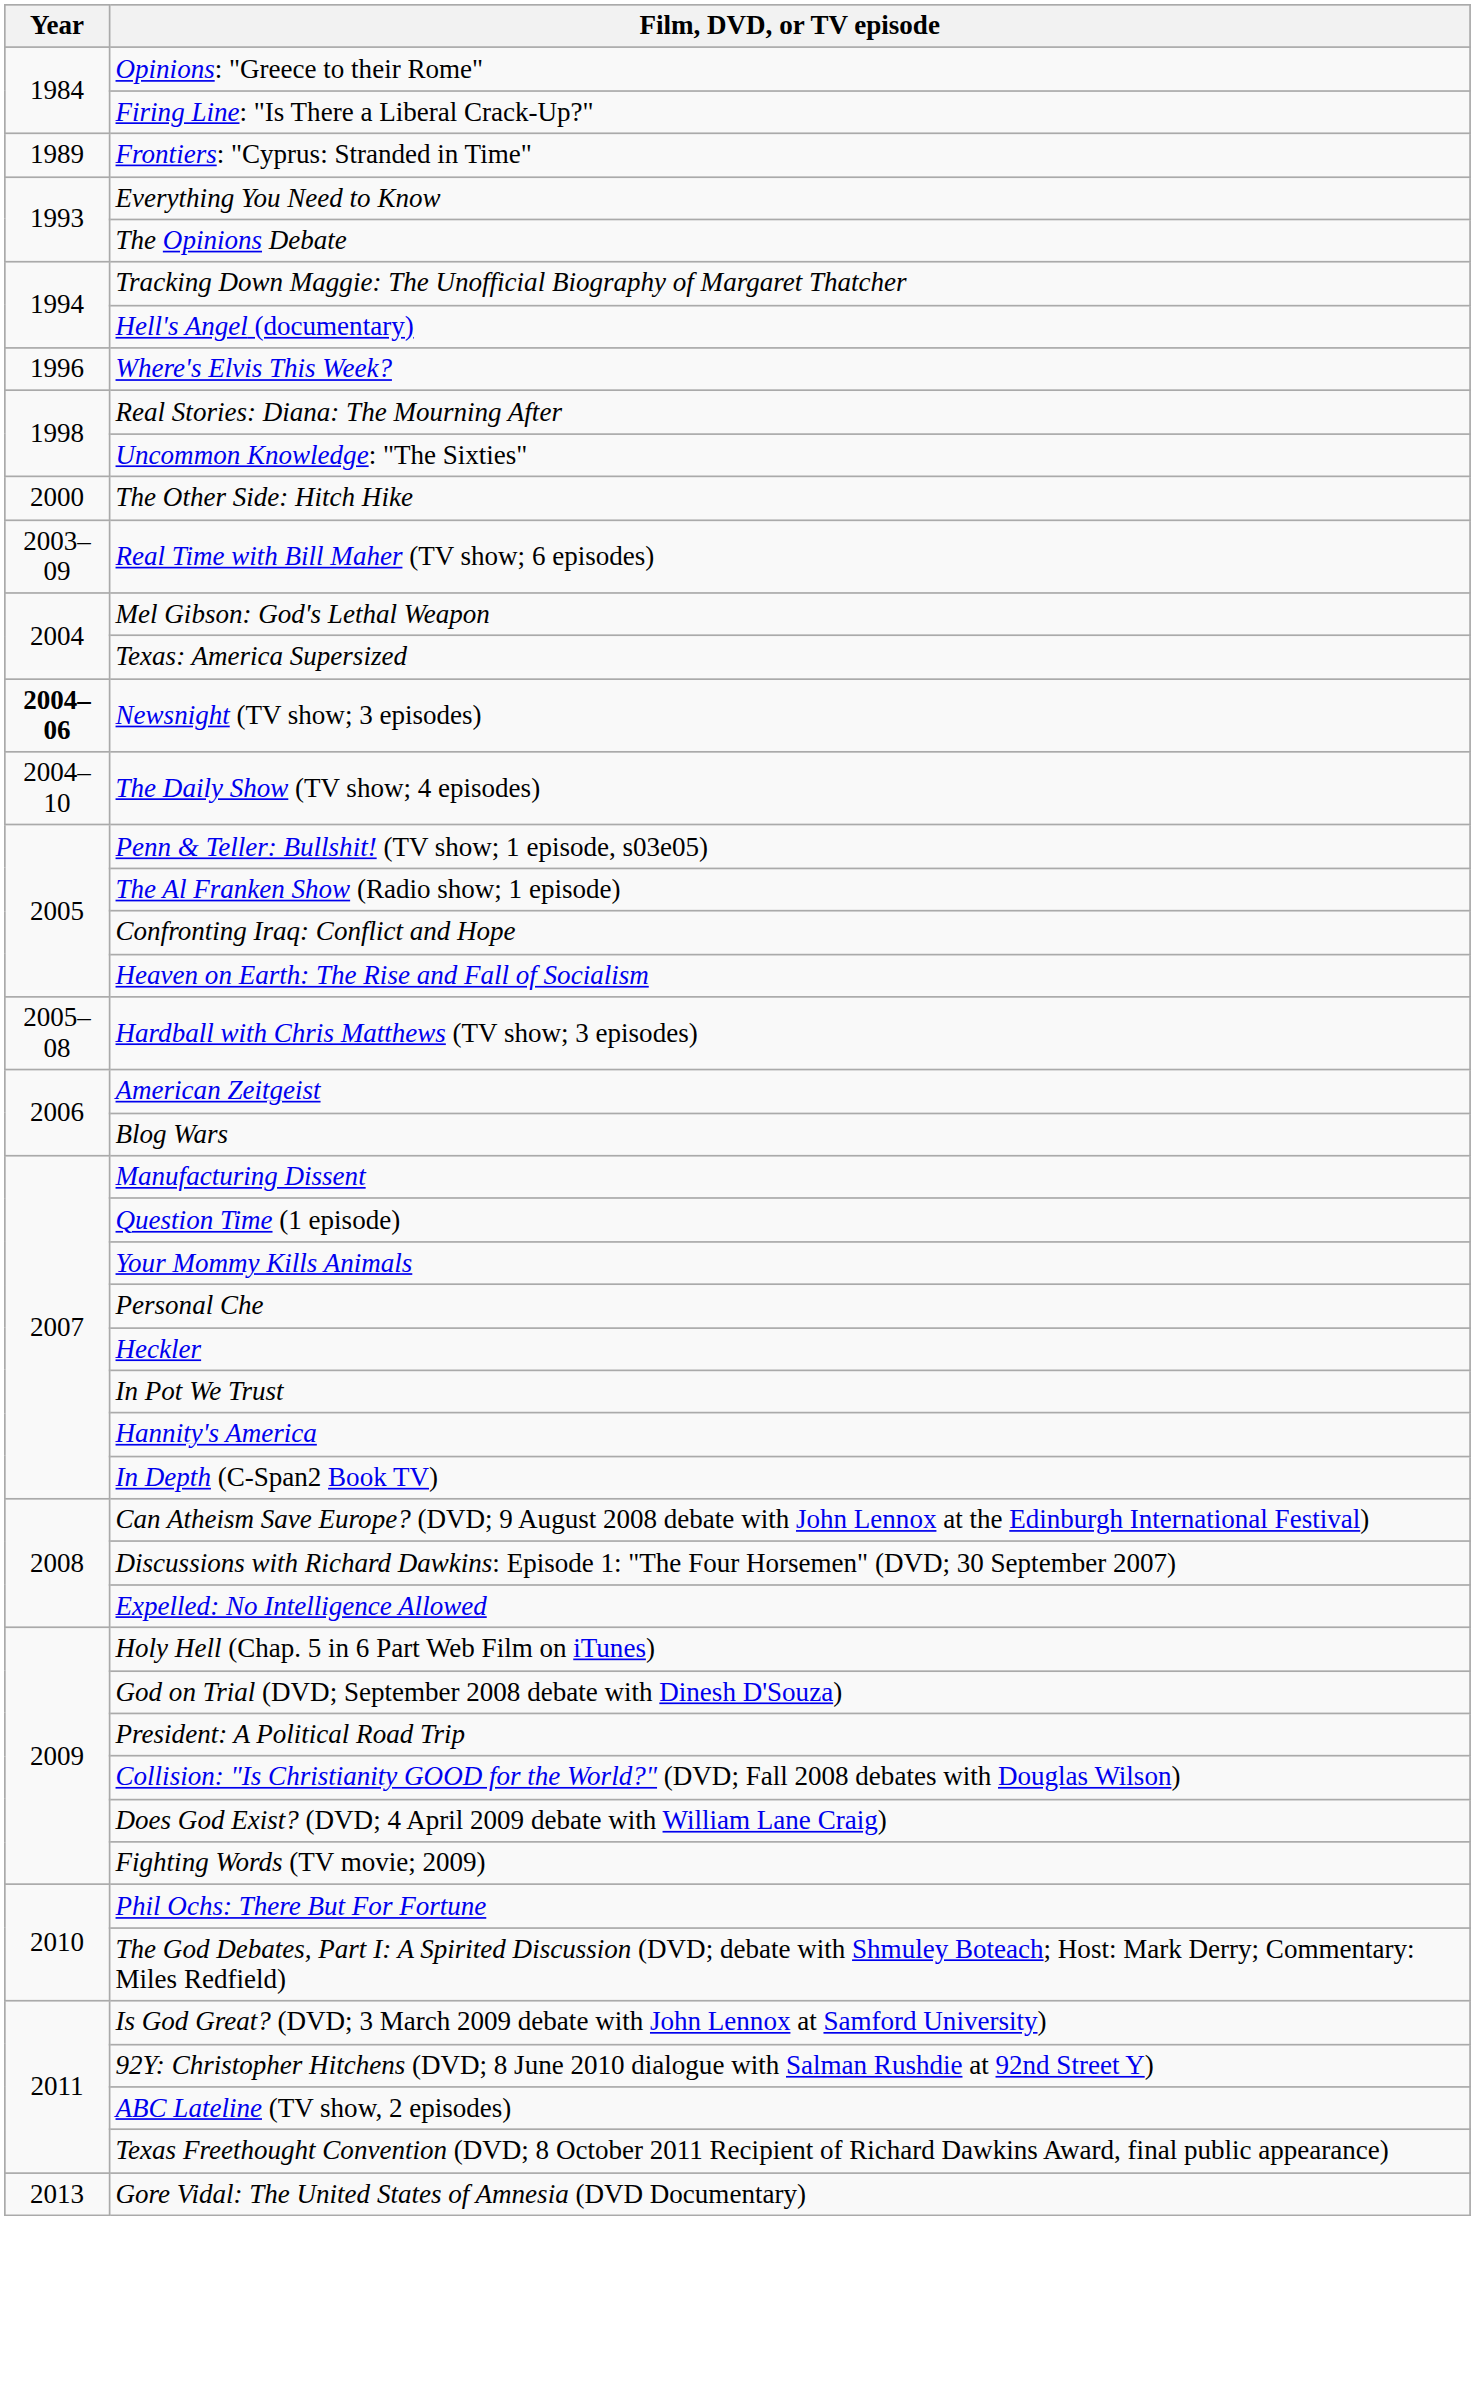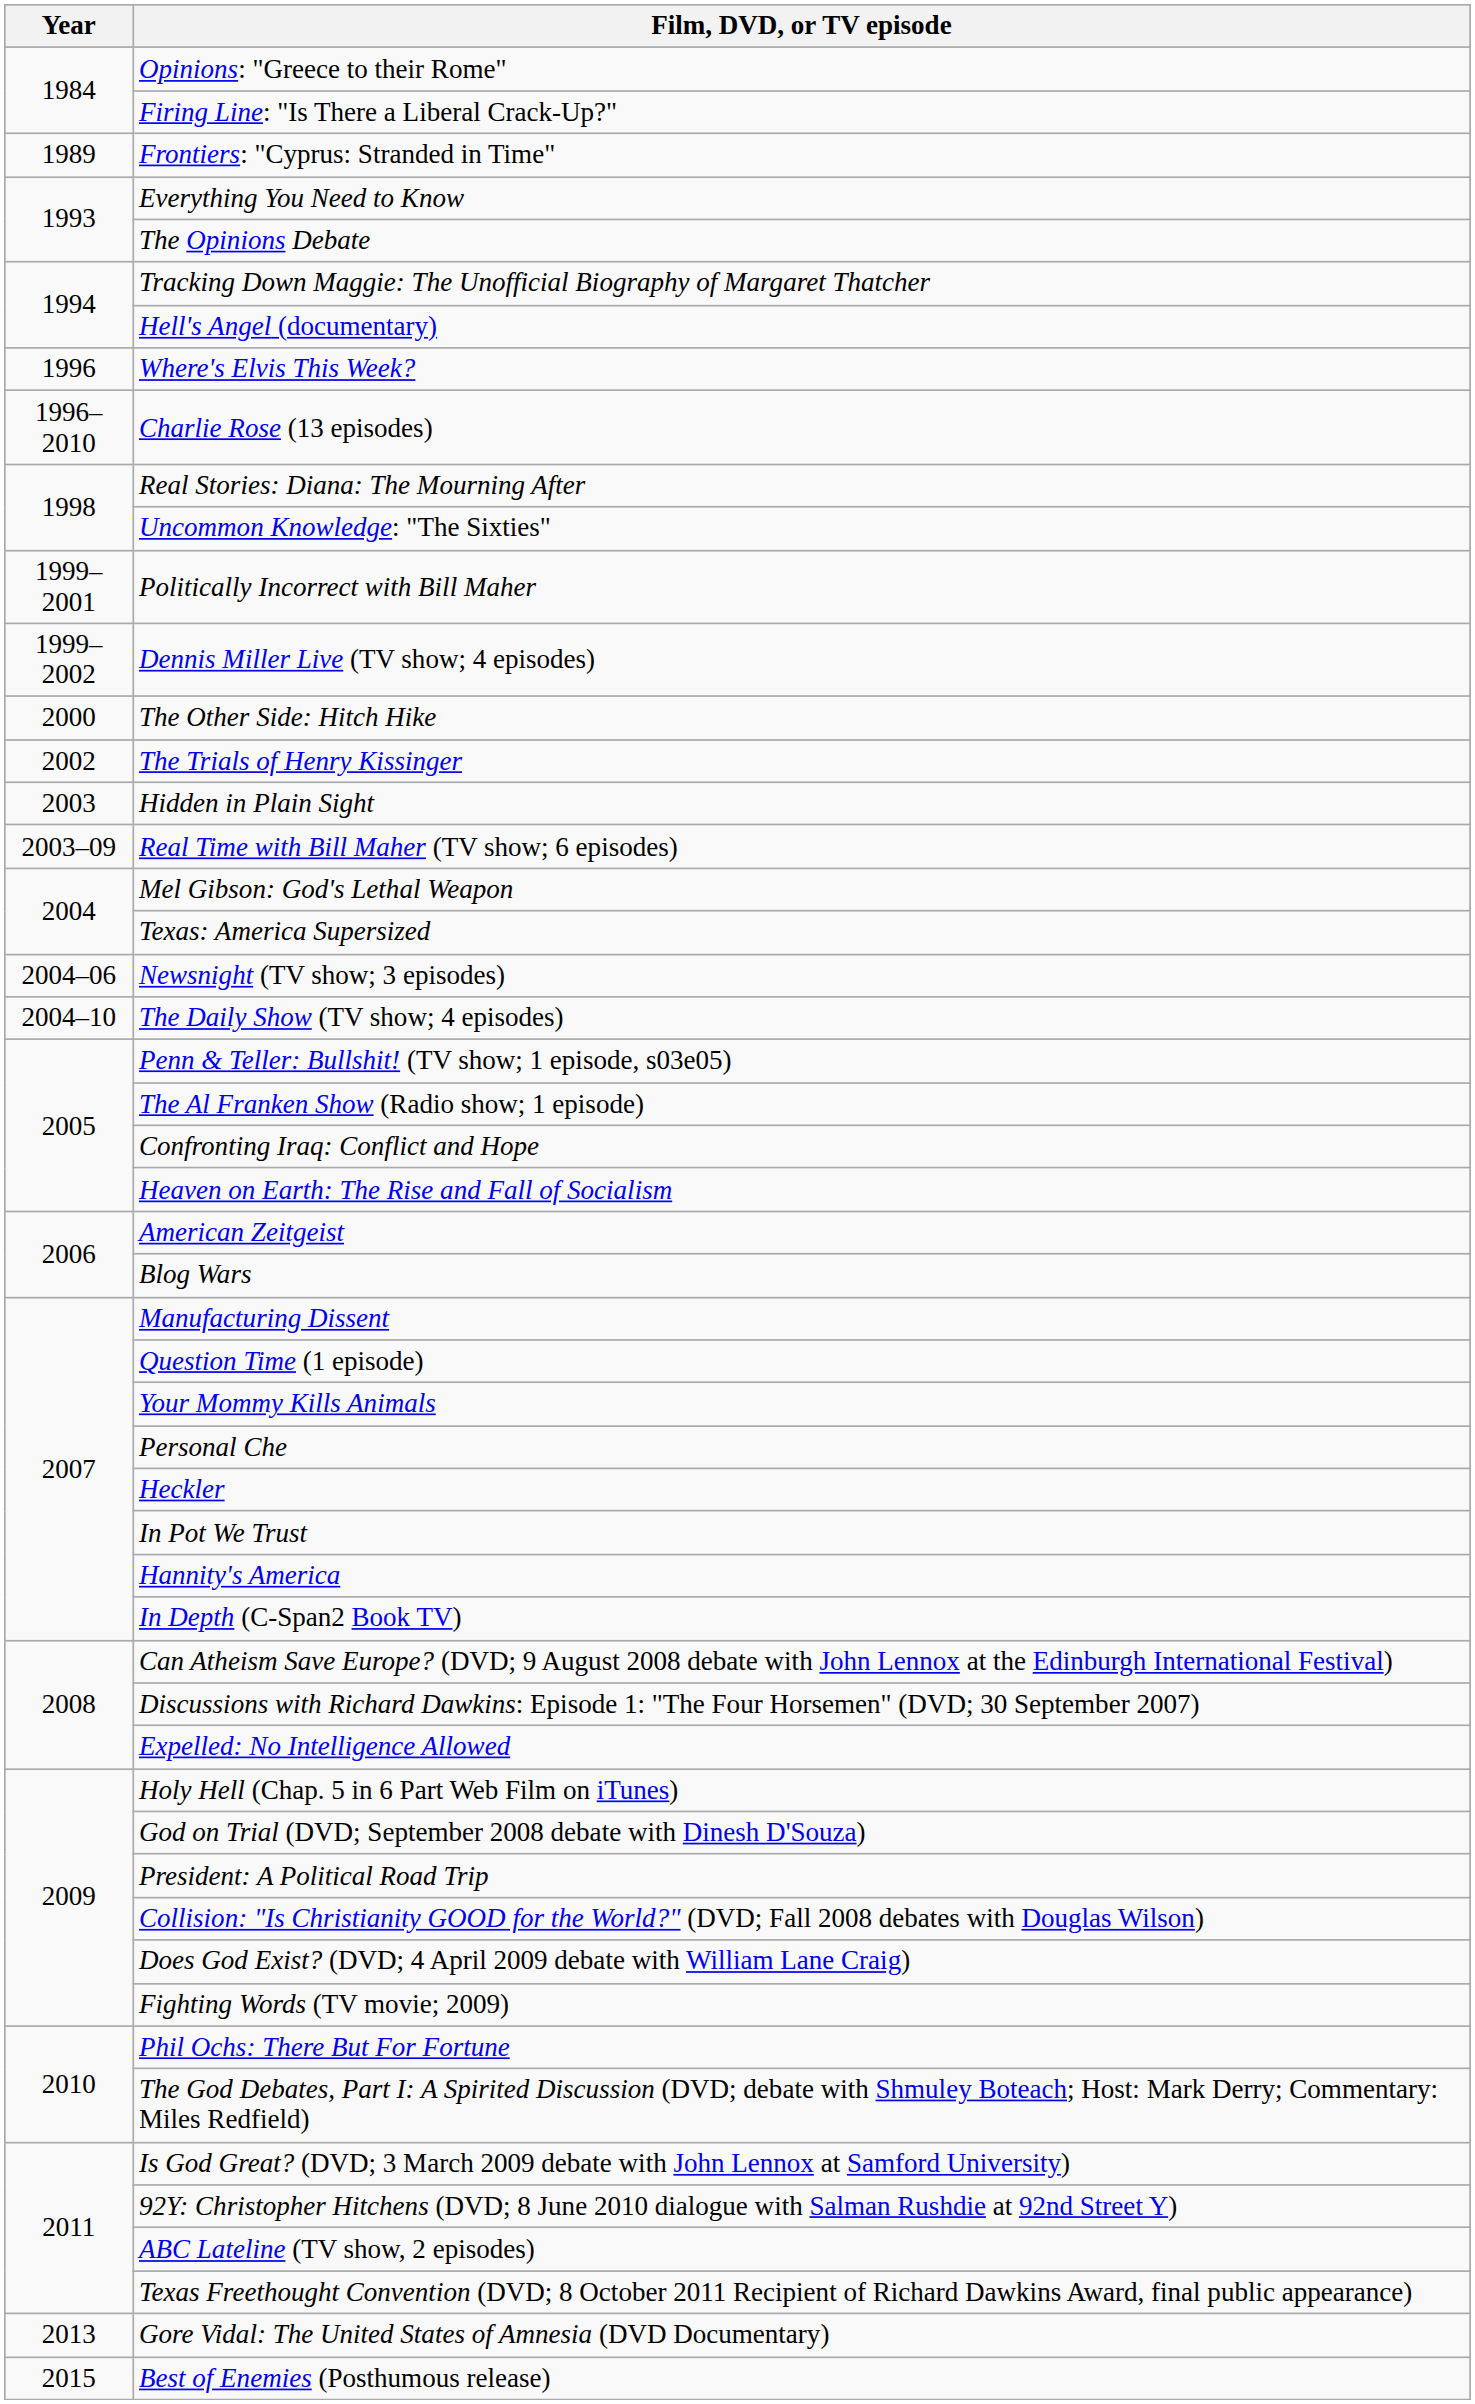+ row: 1996–2010 | Charlie Rose (13 episodes)
+ row: 1999–2001 | Politically Incorrect with Bill Maher
+ row: 1999–2002 | Dennis Miller Live (TV show; 4 episodes)
+ row: 2002 | The Trials of Henry Kissinger
+ row: 2003 | Hidden in Plain Sight
Newsnight (TV show; 3 episodes) | Year: bold -> normal
- row: 2005–08 | Hardball with Chris Matthews (TV show; 3 episodes)
+ row: 2015 | Best of Enemies (Posthumous release)
